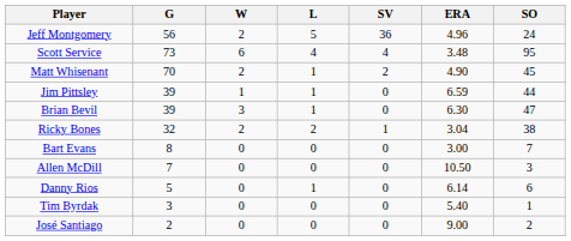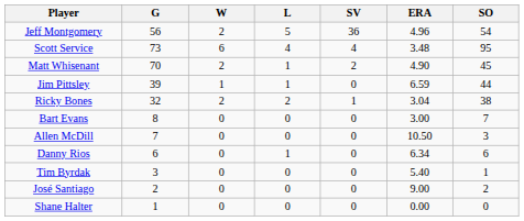Jeff Montgomery | SO: 24 -> 54
- row: Brian Bevil | 39 | 3 | 1 | 0 | 6.30 | 47
Danny Rios | G: 5 -> 6
Danny Rios | ERA: 6.14 -> 6.34
+ row: Shane Halter | 1 | 0 | 0 | 0 | 0.00 | 0
